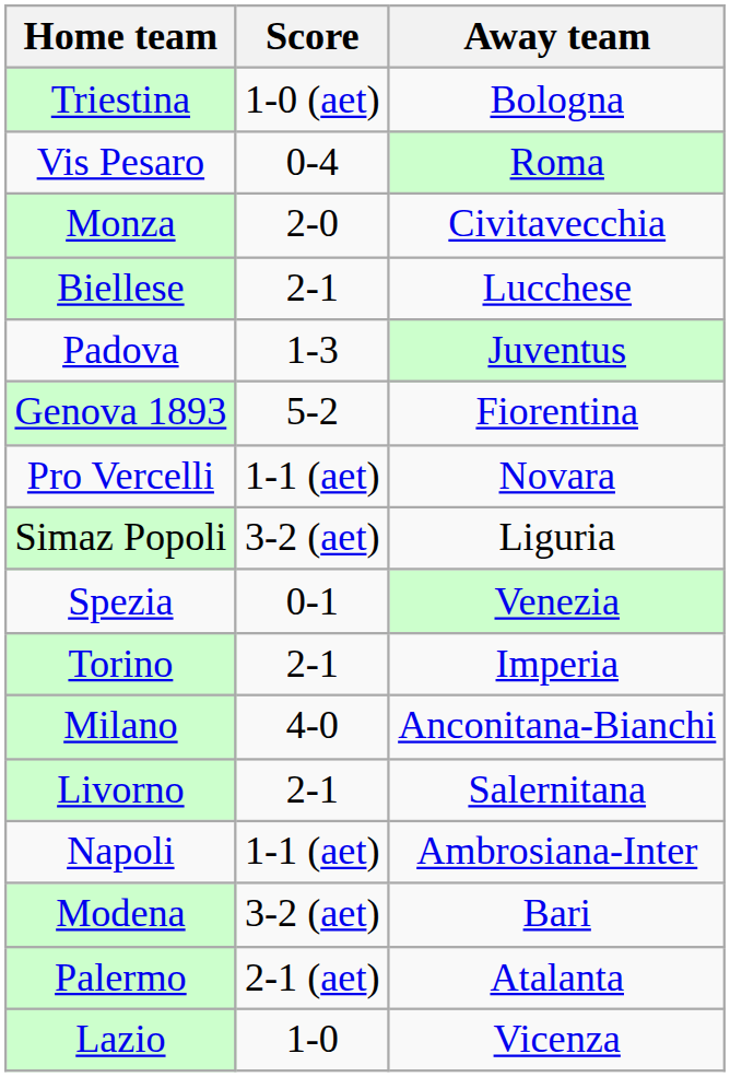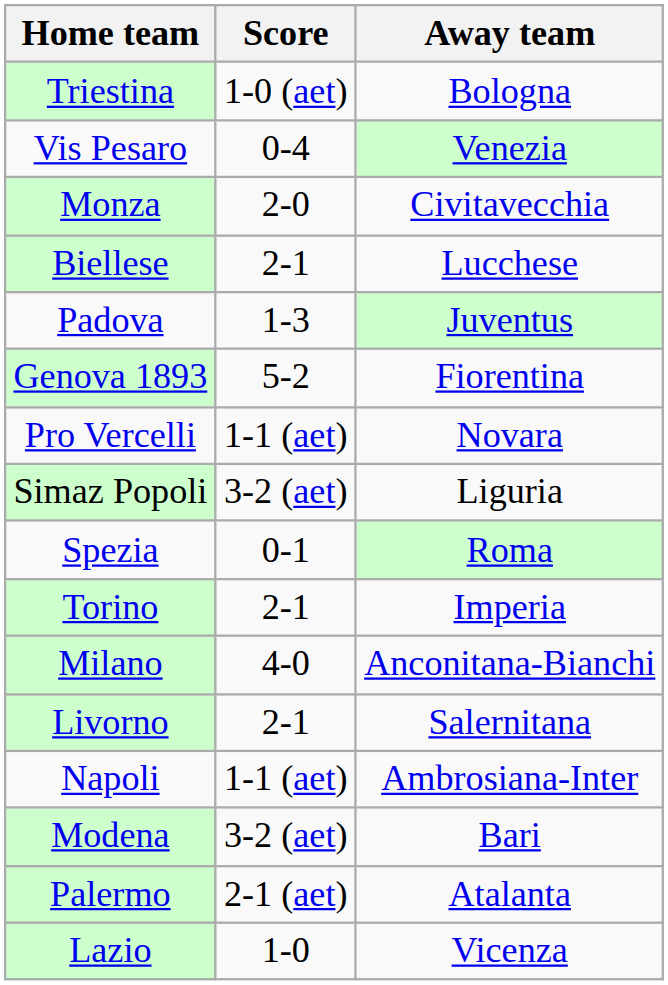Vis Pesaro | Away team: Roma -> Venezia
Spezia | Away team: Venezia -> Roma
